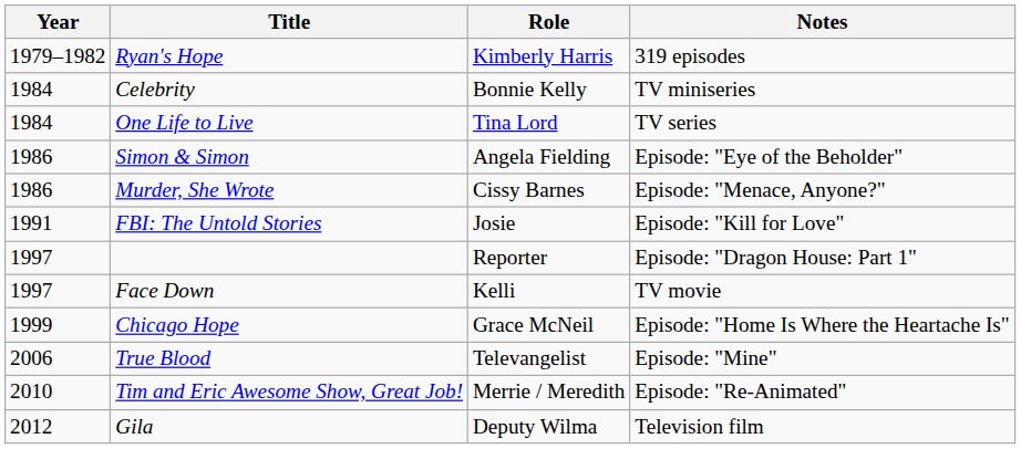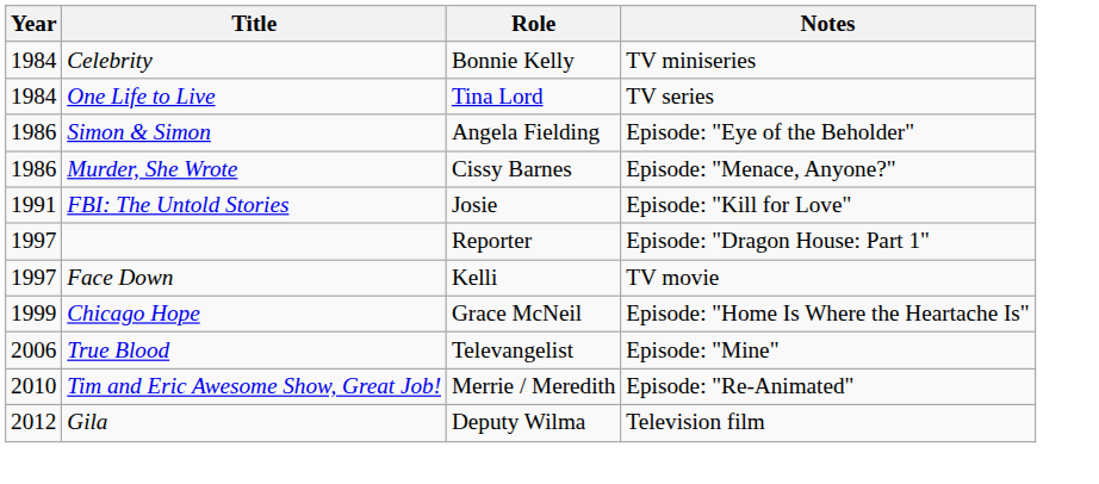- row: 1979–1982 | Ryan's Hope | Kimberly Harris | 319 episodes
